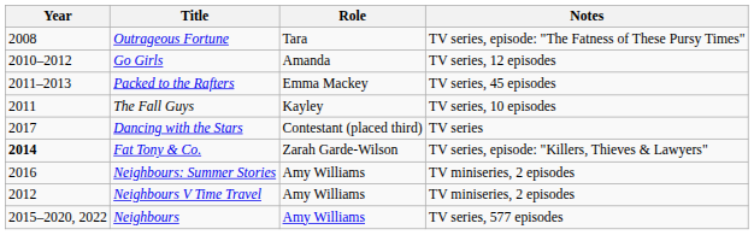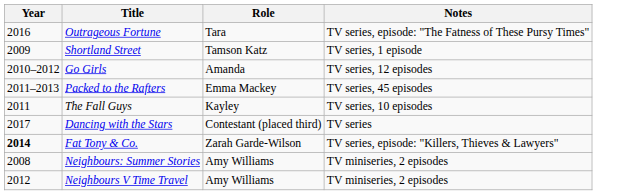Outrageous Fortune | Year: 2008 -> 2016
+ row: 2009 | Shortland Street | Tamson Katz | TV series, 1 episode
Neighbours: Summer Stories | Year: 2016 -> 2008
- row: 2015–2020, 2022 | Neighbours | Amy Williams | TV series, 577 episodes
